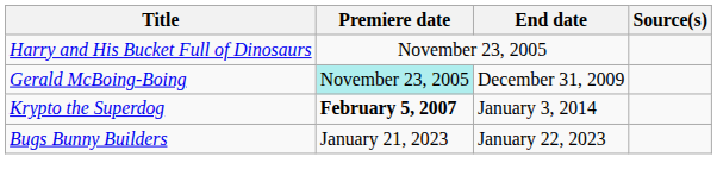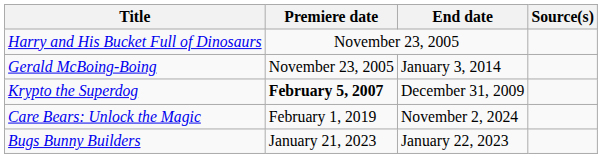Gerald McBoing-Boing | Premiere date: paleturquoise background -> no background
Gerald McBoing-Boing | End date: December 31, 2009 -> January 3, 2014
Krypto the Superdog | End date: January 3, 2014 -> December 31, 2009
+ row: Care Bears: Unlock the Magic | February 1, 2019 | November 2, 2024
